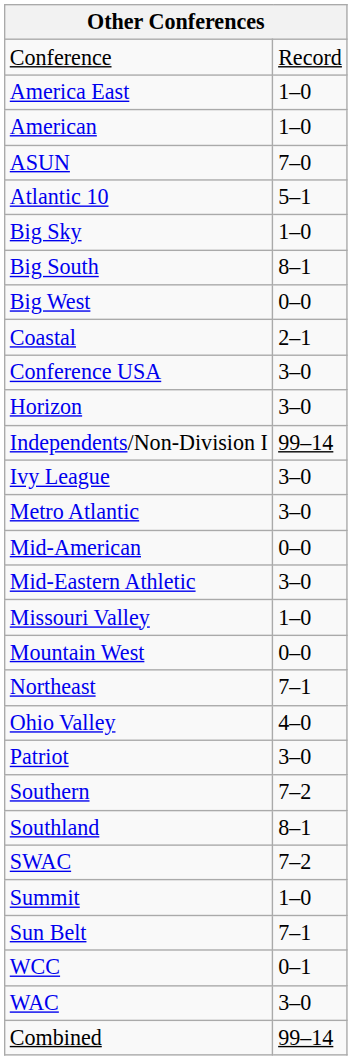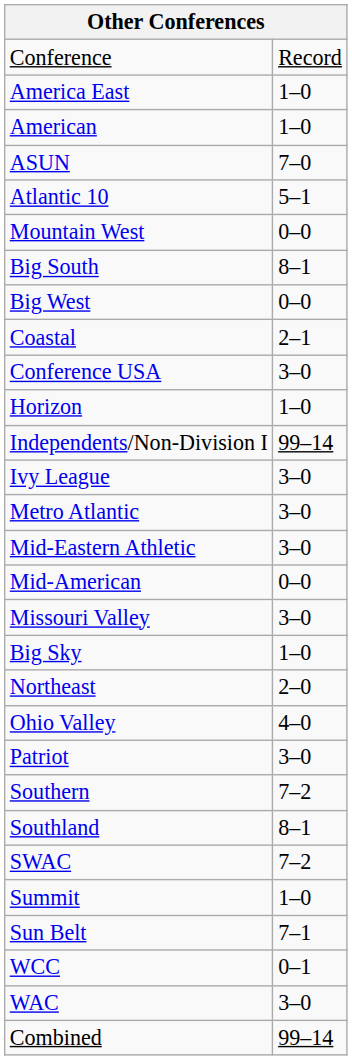rows swapped: Big Sky <-> Mountain West
Horizon | column 2: 3–0 -> 1–0
rows swapped: Mid-American <-> Mid-Eastern Athletic
Missouri Valley | column 2: 1–0 -> 3–0
Northeast | column 2: 7–1 -> 2–0
